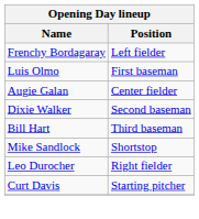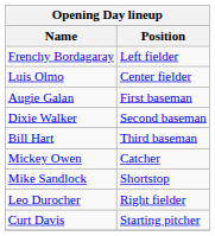Luis Olmo | Position: First baseman -> Center fielder
Augie Galan | Position: Center fielder -> First baseman
+ row: Mickey Owen | Catcher
